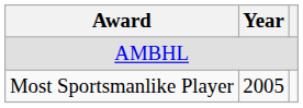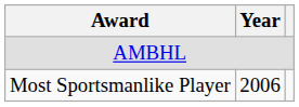Most Sportsmanlike Player | Year: 2005 -> 2006
